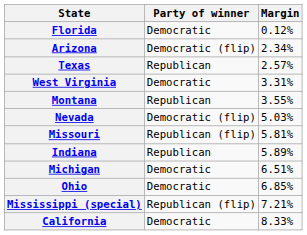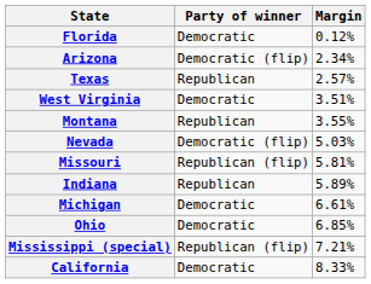West Virginia | Margin: 3.31% -> 3.51%
Michigan | Margin: 6.51% -> 6.61%
